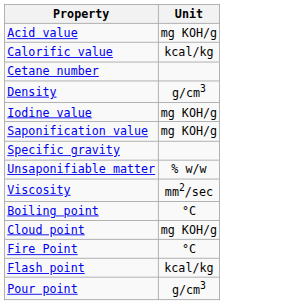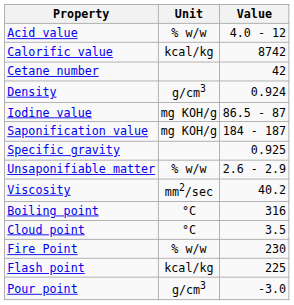+ column: Value | 4.0 - 12 | 8742 | 42 | 0.924 | 86.5 - 87 | 184 - 187 | 0.925 | 2.6 - 2.9 | 40.2 | 316 | 3.5 | 230 | 225 | -3.0
Acid value | Unit: mg KOH/g -> % w/w
Cloud point | Unit: mg KOH/g -> °C
Fire Point | Unit: °C -> % w/w
